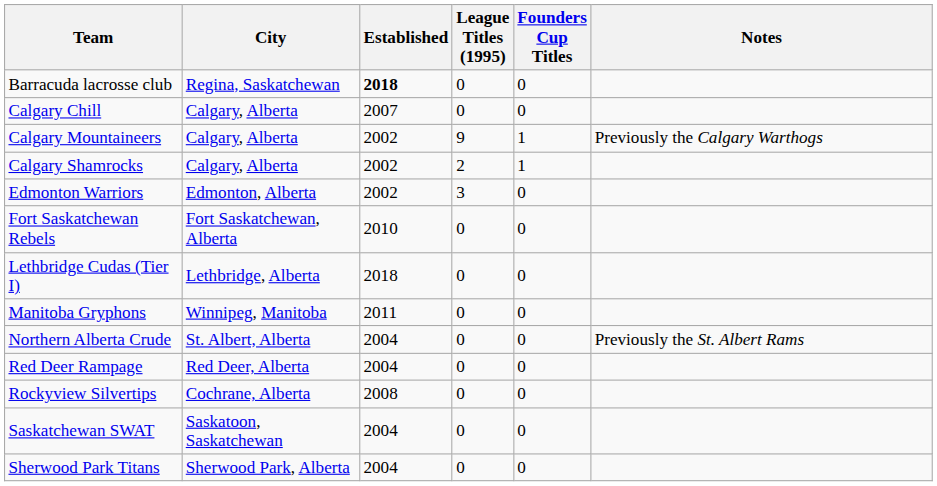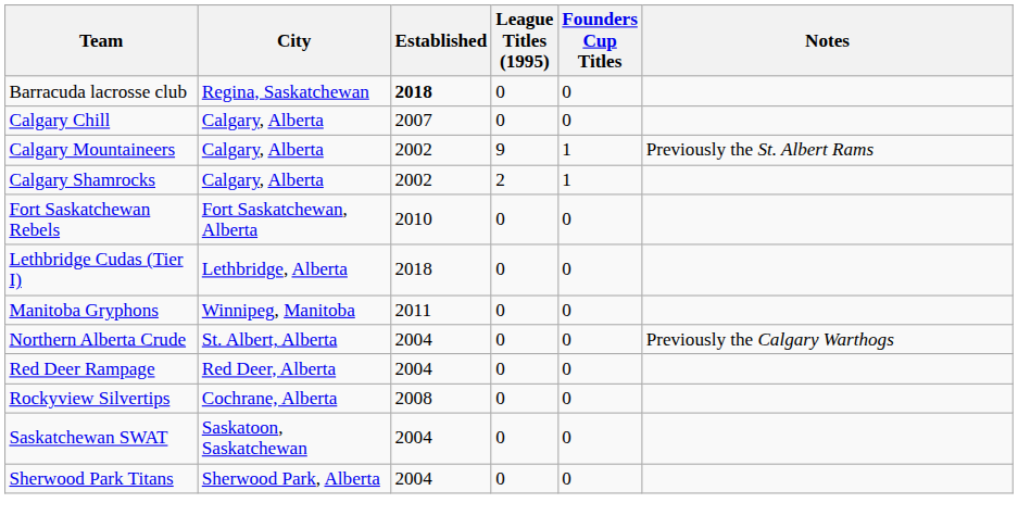Calgary Mountaineers | Notes: Previously the Calgary Warthogs -> Previously the St. Albert Rams
- row: Edmonton Warriors | Edmonton, Alberta | 2002 | 3 | 0
Northern Alberta Crude | Notes: Previously the St. Albert Rams -> Previously the Calgary Warthogs
